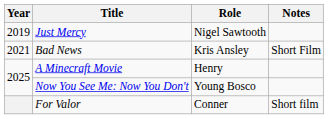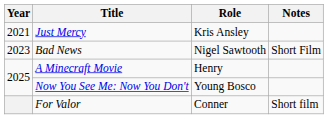Just Mercy | Year: 2019 -> 2021
Just Mercy | Role: Nigel Sawtooth -> Kris Ansley
Bad News | Year: 2021 -> 2023
Bad News | Role: Kris Ansley -> Nigel Sawtooth
